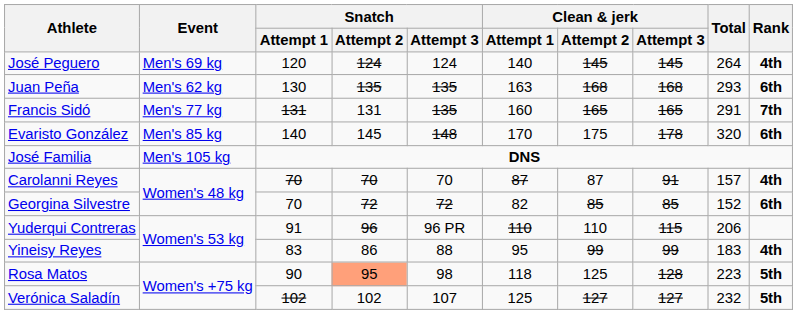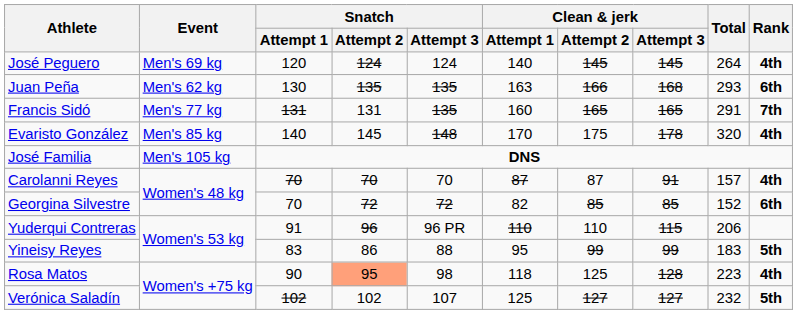Juan Peña | Clean & jerk / Attempt 2: 168 -> 166
Evaristo González | Rank: 6th -> 4th
Yineisy Reyes | Rank: 4th -> 5th
Rosa Matos | Rank: 5th -> 4th
